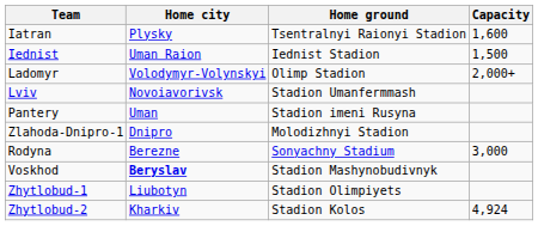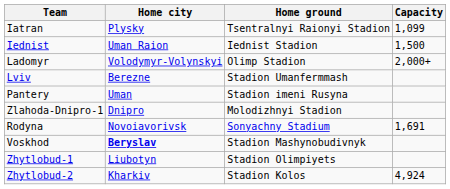Iatran | Capacity: 1,600 -> 1,099
Lviv | Home city: Novoiavorivsk -> Berezne
Rodyna | Home city: Berezne -> Novoiavorivsk
Rodyna | Capacity: 3,000 -> 1,691
